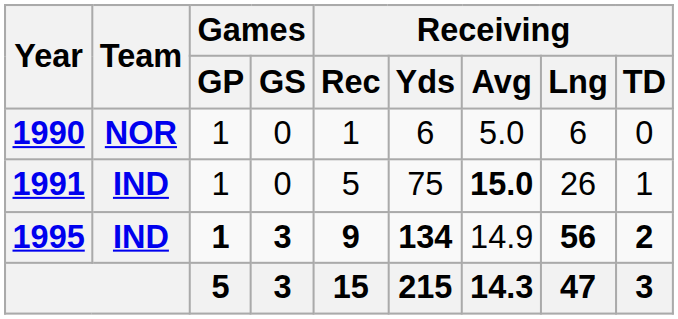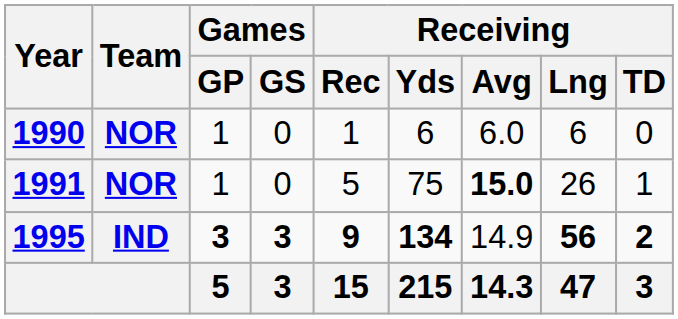1990 | Receiving / Avg: 5.0 -> 6.0
1991 | Team: IND -> NOR
1995 | Games / GP: 1 -> 3
